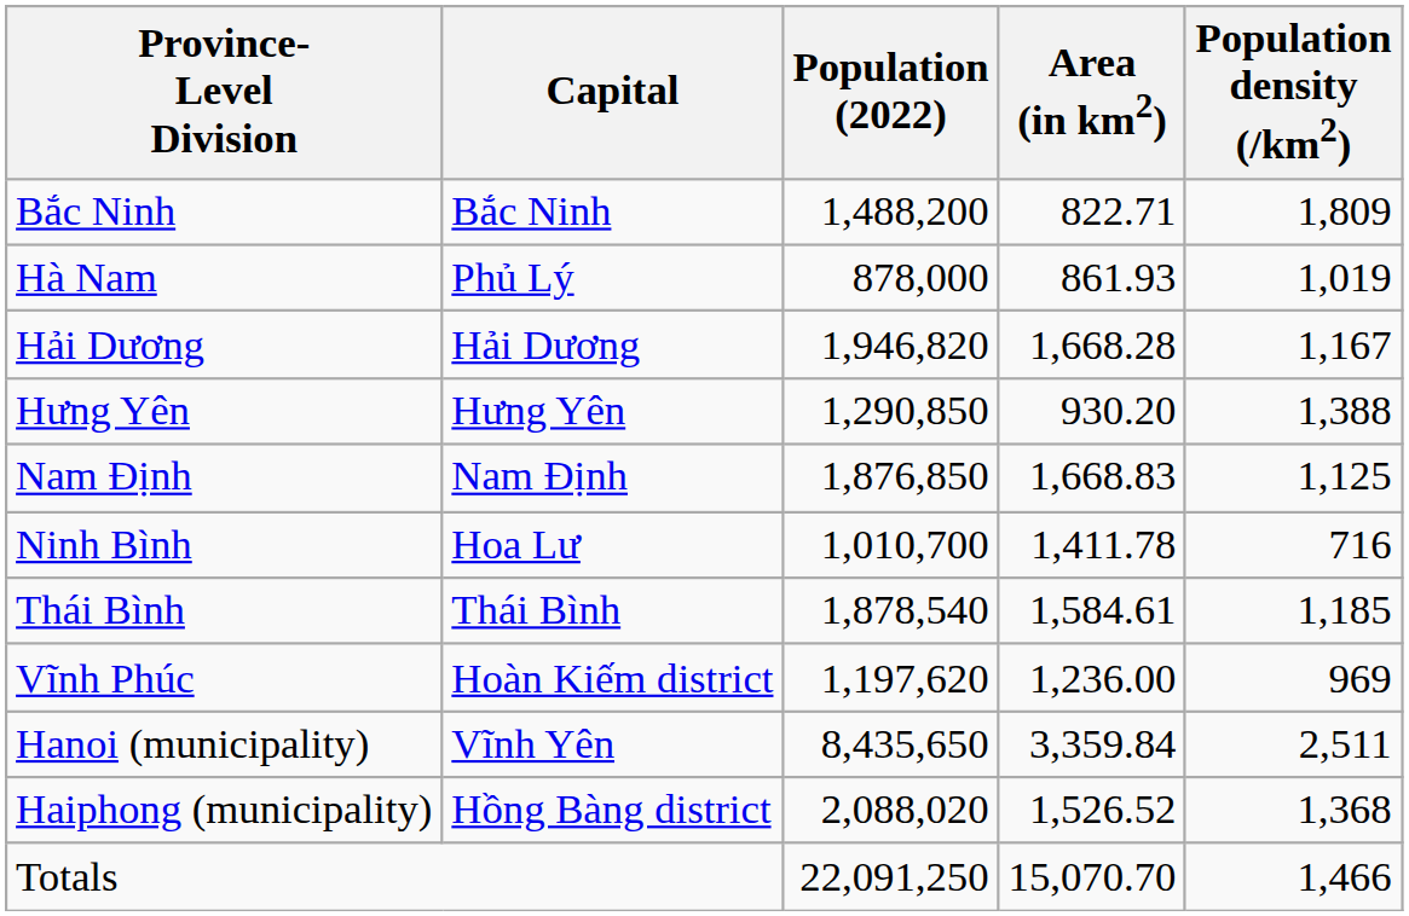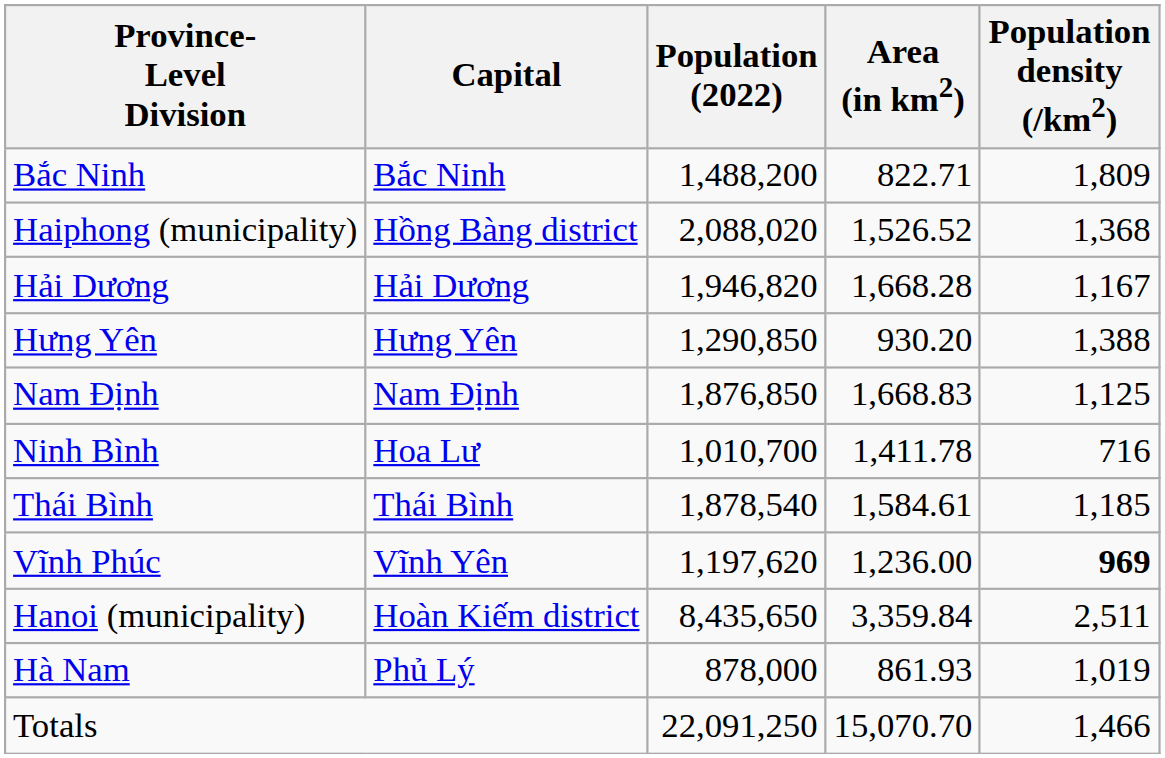rows swapped: Hà Nam <-> Haiphong (municipality)
Vĩnh Phúc | Capital: Hoàn Kiếm district -> Vĩnh Yên
Vĩnh Phúc | Population density (/km2): normal -> bold
Hanoi (municipality) | Capital: Vĩnh Yên -> Hoàn Kiếm district
